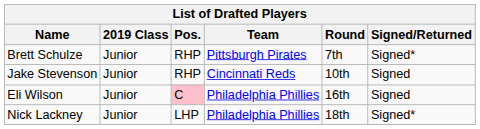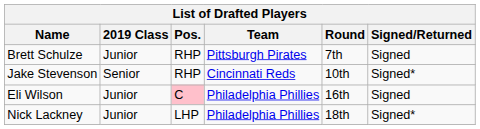Brett Schulze | Signed/Returned: Signed* -> Signed
Jake Stevenson | 2019 Class: Junior -> Senior
Jake Stevenson | Signed/Returned: Signed -> Signed*
